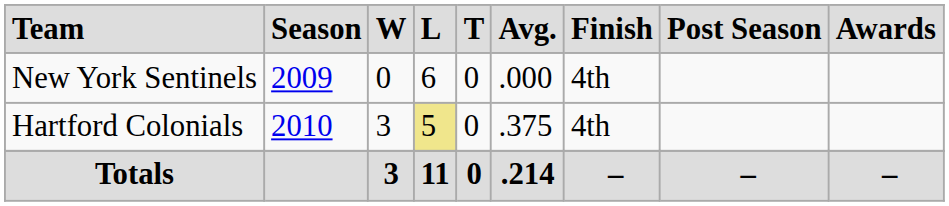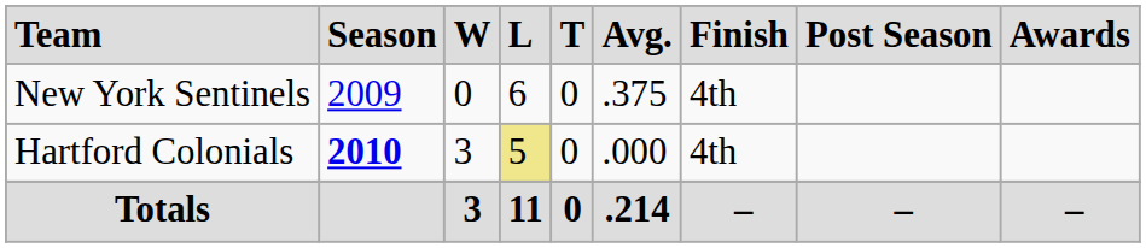New York Sentinels | column 6: .000 -> .375
Hartford Colonials | column 2: normal -> bold
Hartford Colonials | column 6: .375 -> .000
